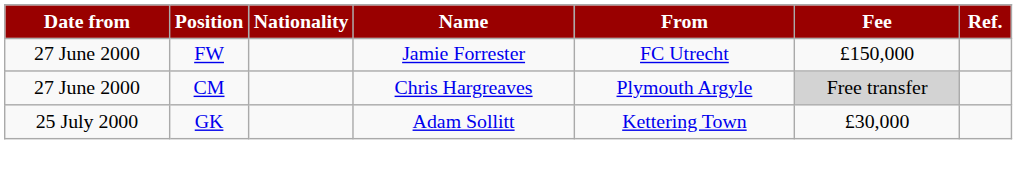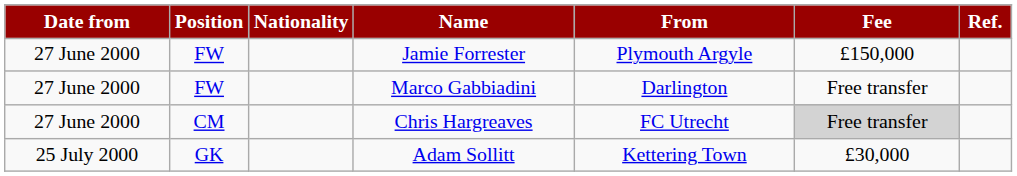Jamie Forrester | From: FC Utrecht -> Plymouth Argyle
+ row: 27 June 2000 | FW | Marco Gabbiadini | Darlington | Free transfer
Chris Hargreaves | From: Plymouth Argyle -> FC Utrecht
